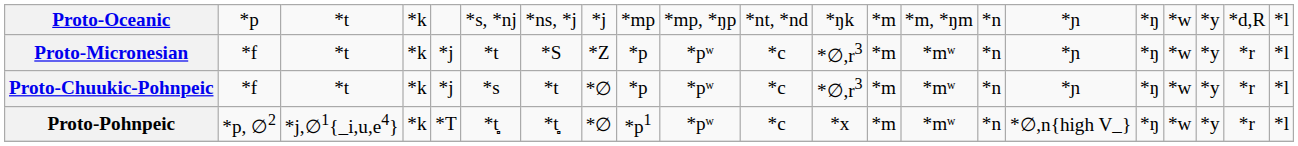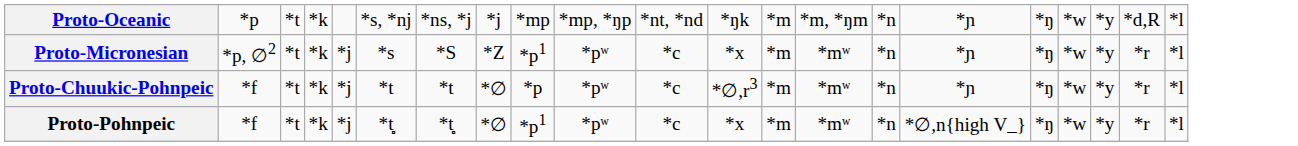Proto-Micronesian | column 2: *f -> *p, ∅2
Proto-Micronesian | column 6: *t -> *s
Proto-Micronesian | column 9: *p -> *p1
Proto-Micronesian | column 12: *∅,r3 -> *x
Proto-Chuukic-Pohnpeic | column 6: *s -> *t
Proto-Pohnpeic | column 2: *p, ∅2 -> *f
Proto-Pohnpeic | column 3: *j,∅1{_i,u,e4} -> *t
Proto-Pohnpeic | column 5: *T -> *j
